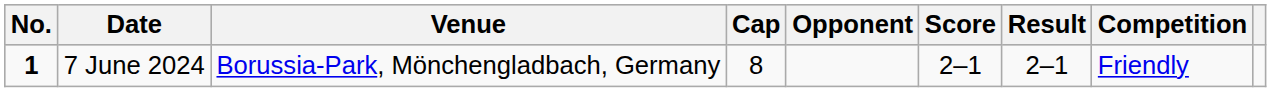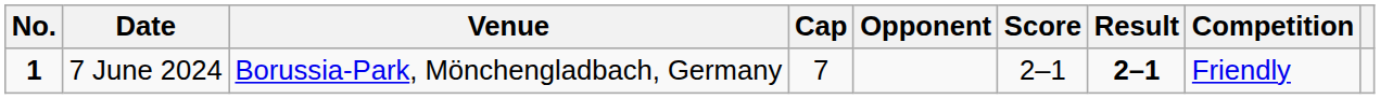7 June 2024 | Cap: 8 -> 7
7 June 2024 | Result: normal -> bold
